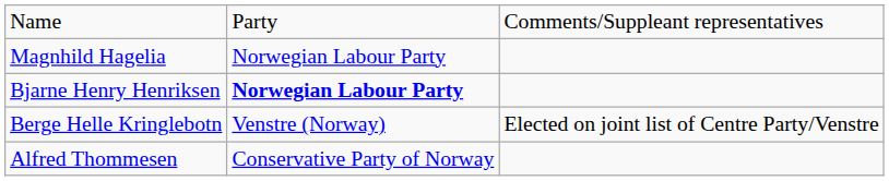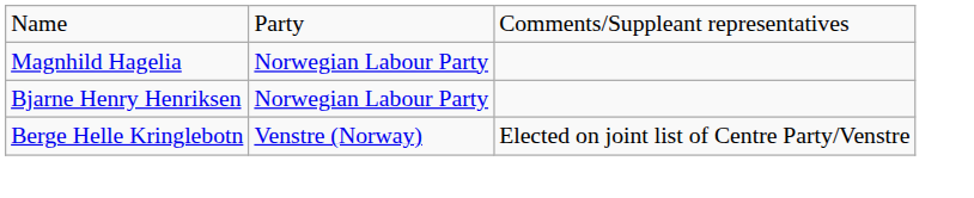Bjarne Henry Henriksen | column 2: bold -> normal
- row: Alfred Thommesen | Conservative Party of Norway
